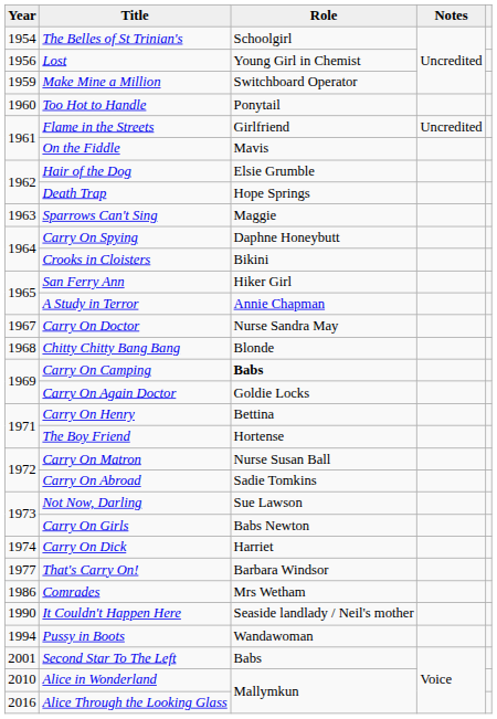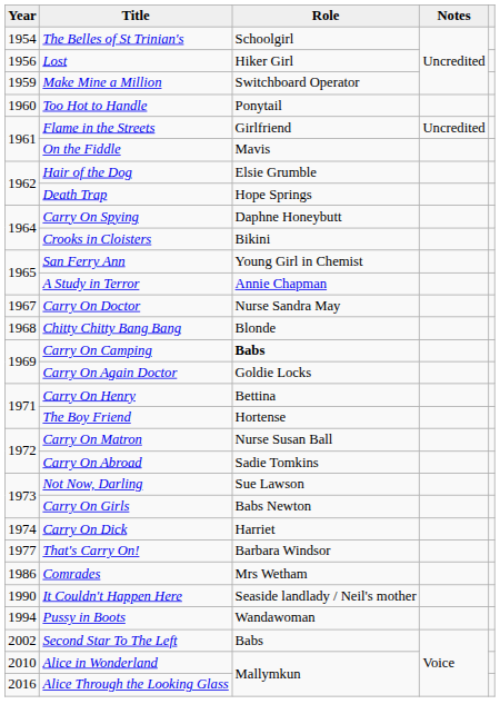Lost | Role: Young Girl in Chemist -> Hiker Girl
- row: 1963 | Sparrows Can't Sing | Maggie
San Ferry Ann | Role: Hiker Girl -> Young Girl in Chemist
Second Star To The Left | Year: 2001 -> 2002
